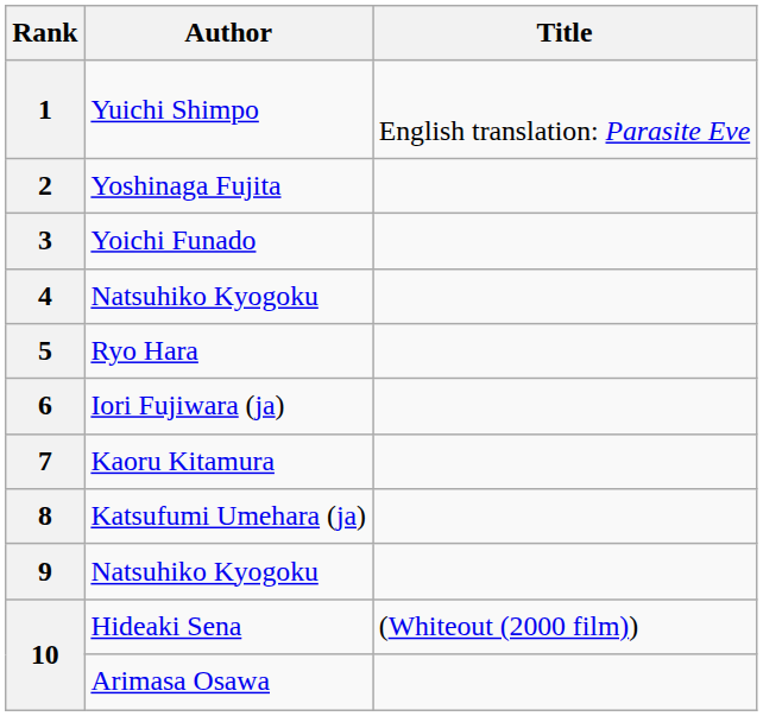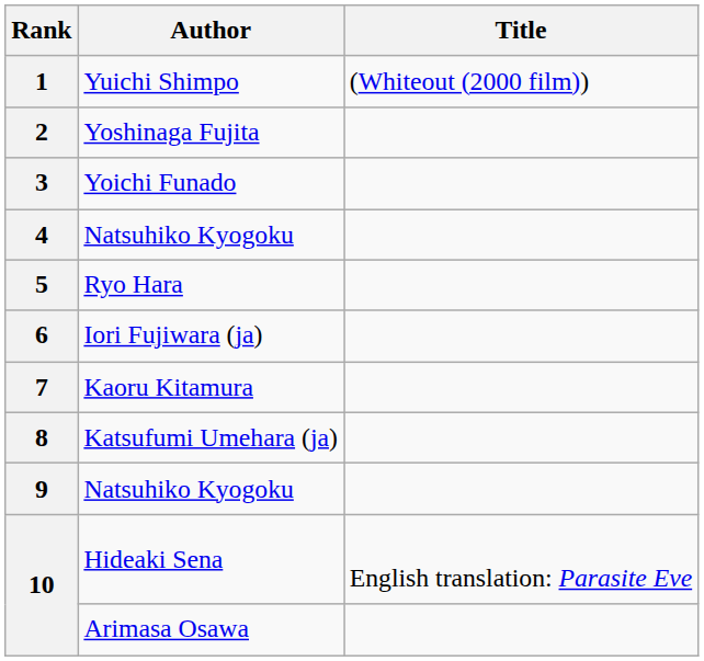1 | Title: English translation: Parasite Eve -> (Whiteout (2000 film))
10 / Hideaki Sena | Title: (Whiteout (2000 film)) -> English translation: Parasite Eve
